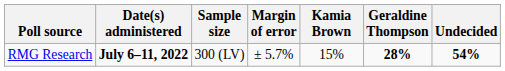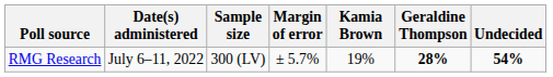RMG Research | Date(s) administered: bold -> normal
RMG Research | Kamia Brown: 15% -> 19%
